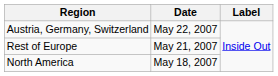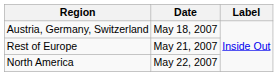Austria, Germany, Switzerland | Date: May 22, 2007 -> May 18, 2007
North America | Date: May 18, 2007 -> May 22, 2007
